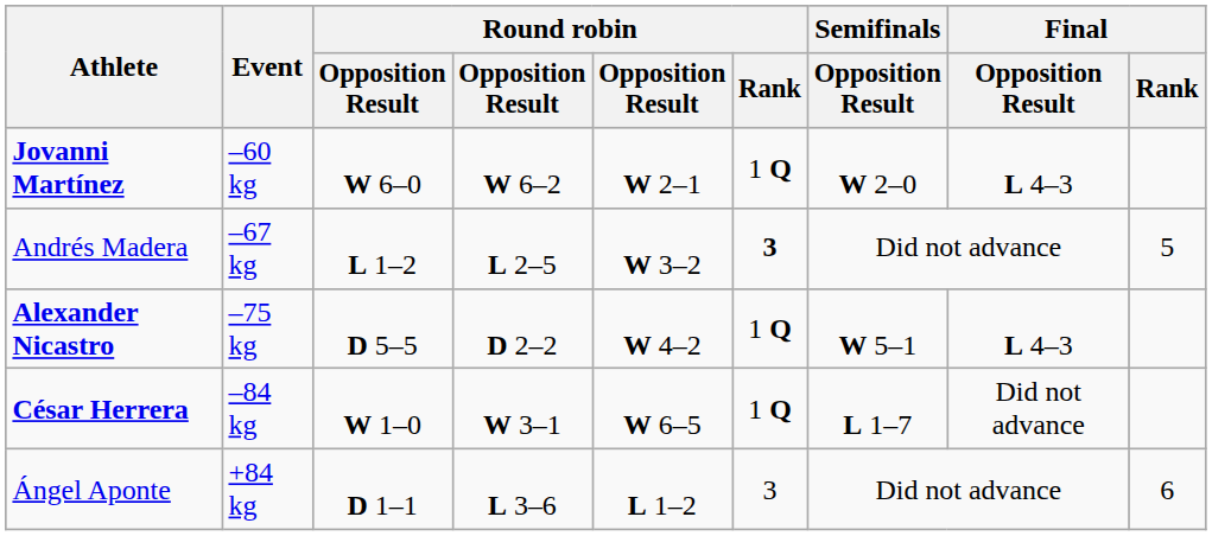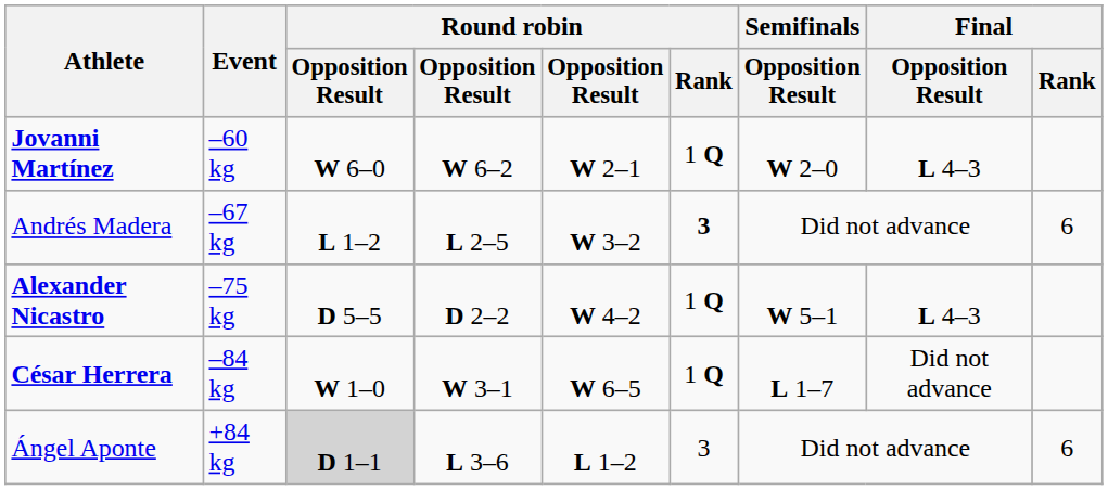Andrés Madera | Final / Rank: 5 -> 6
Ángel Aponte | column 3: no background -> lightgrey background
